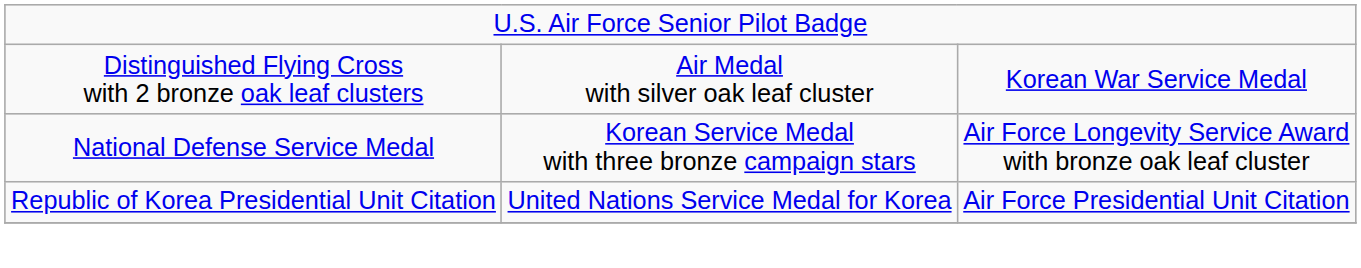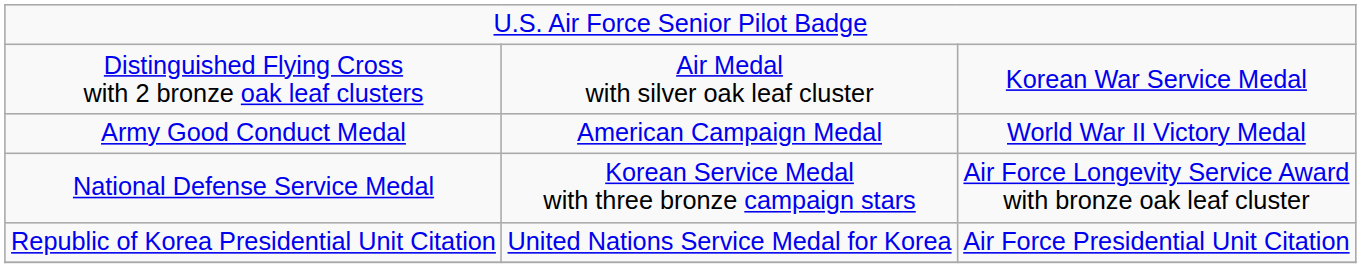+ row: Army Good Conduct Medal | American Campaign Medal | World War II Victory Medal
